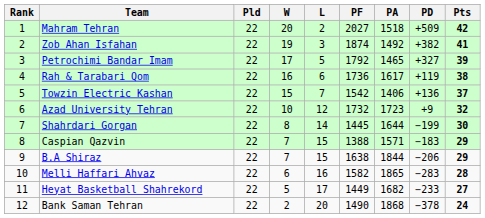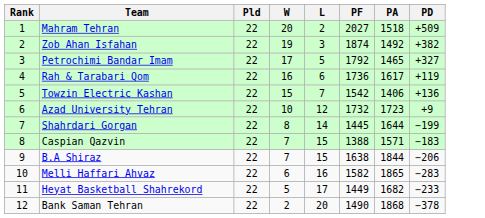- column: Pts | 42 | 41 | 39 | 38 | 37 | 32 | 30 | 29 | 29 | 28 | 27 | 24
